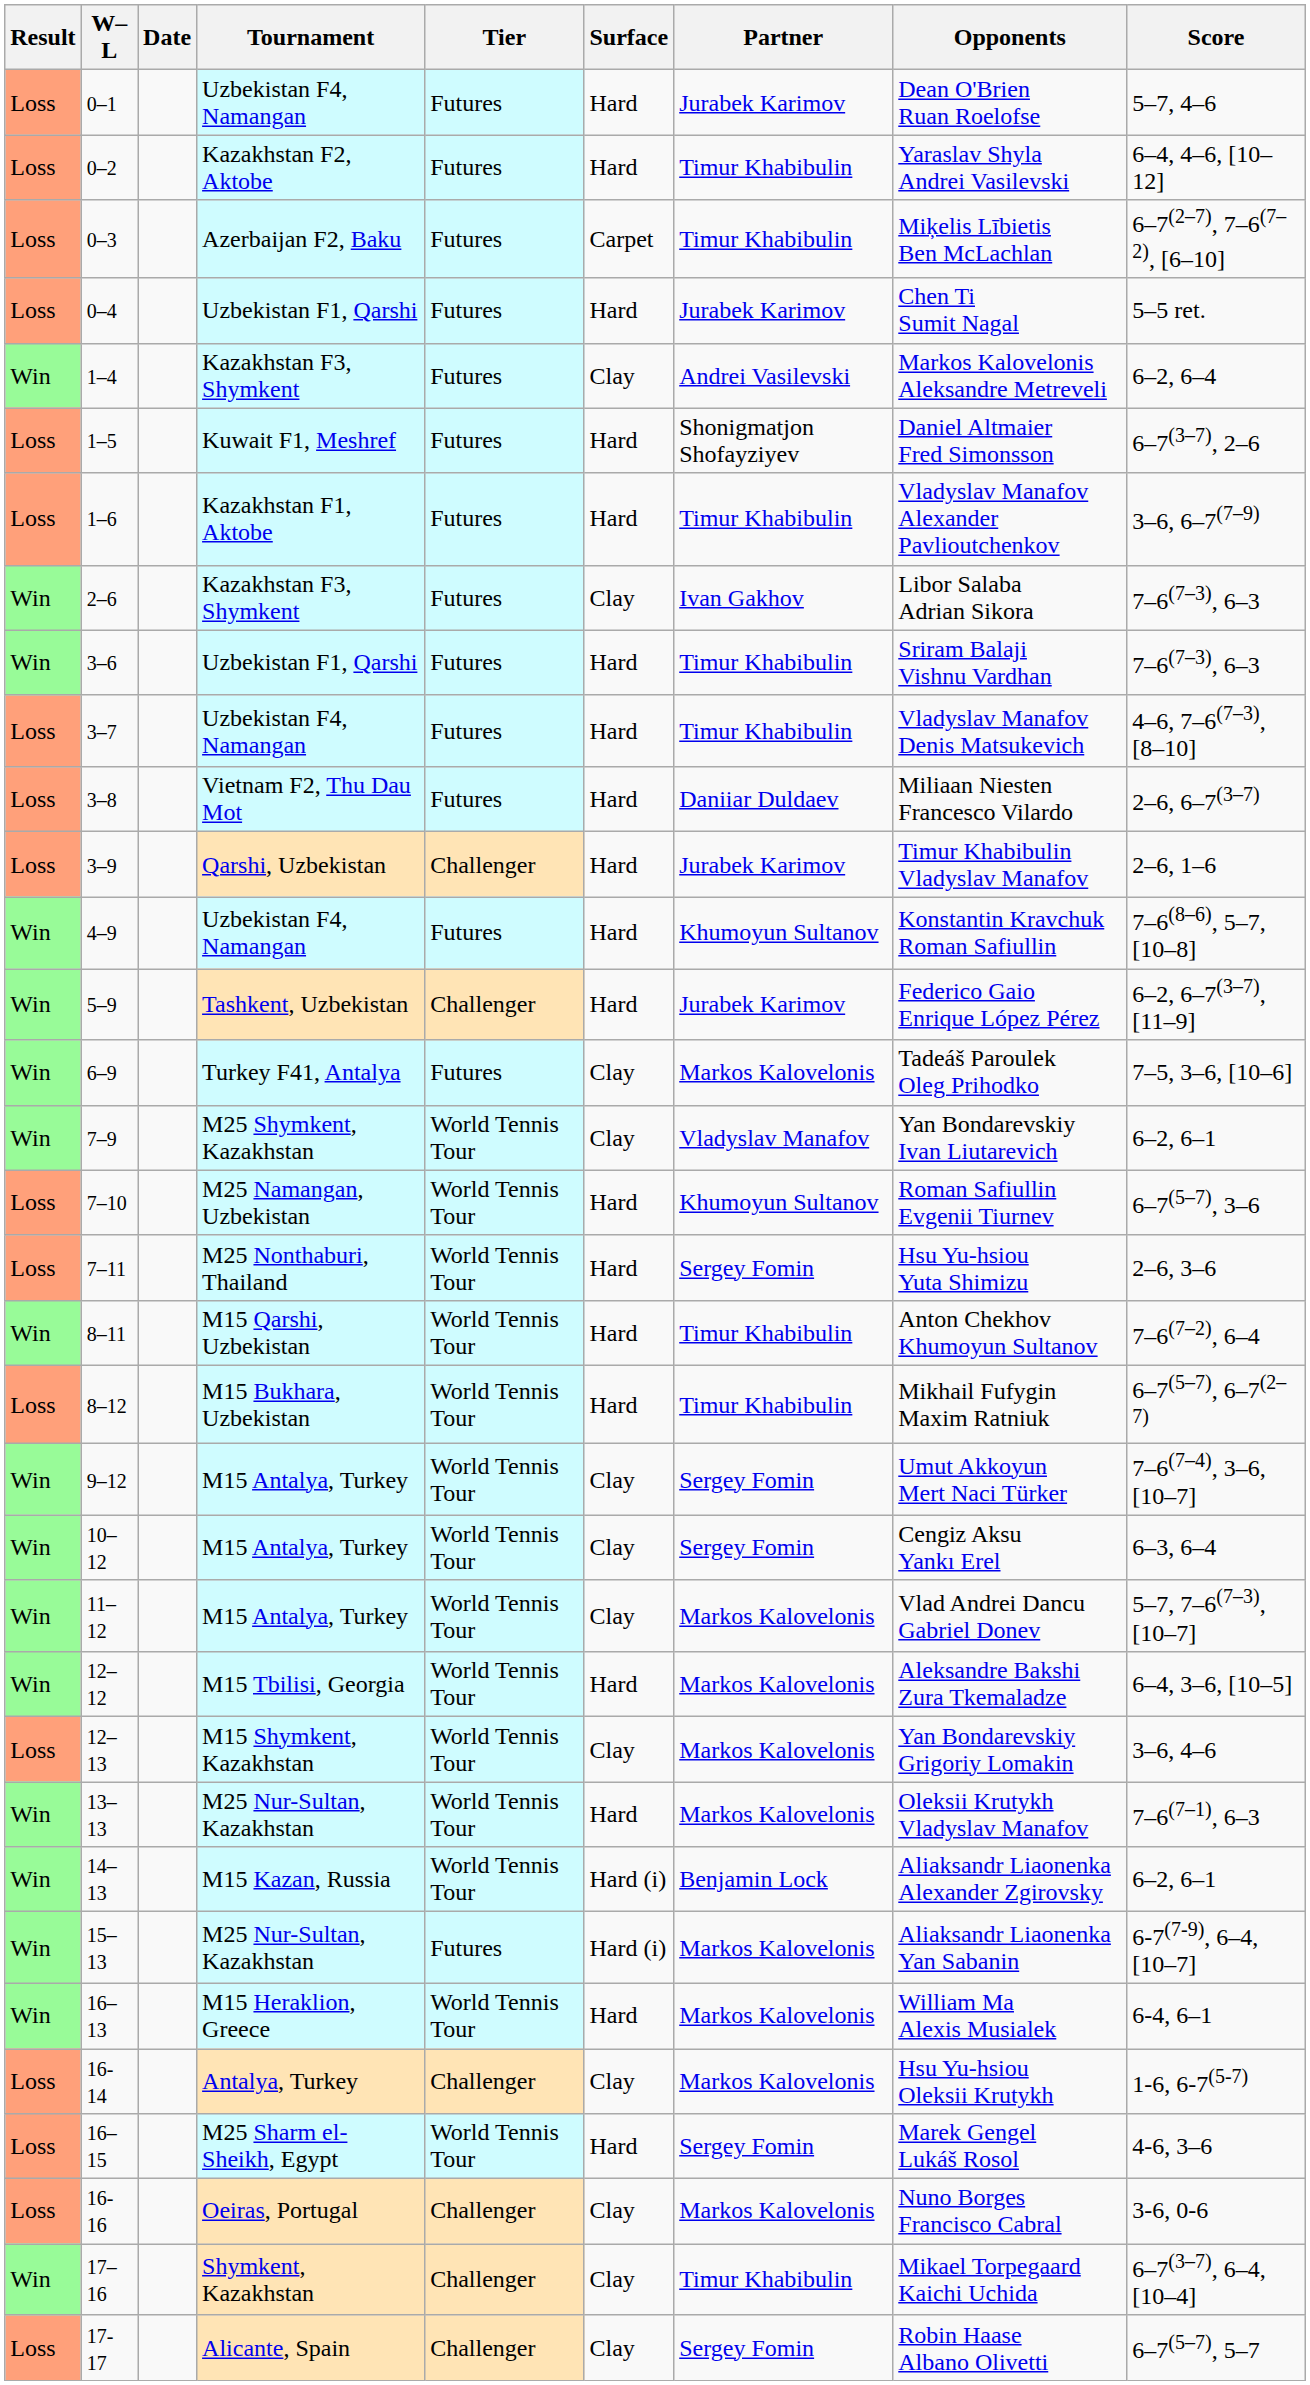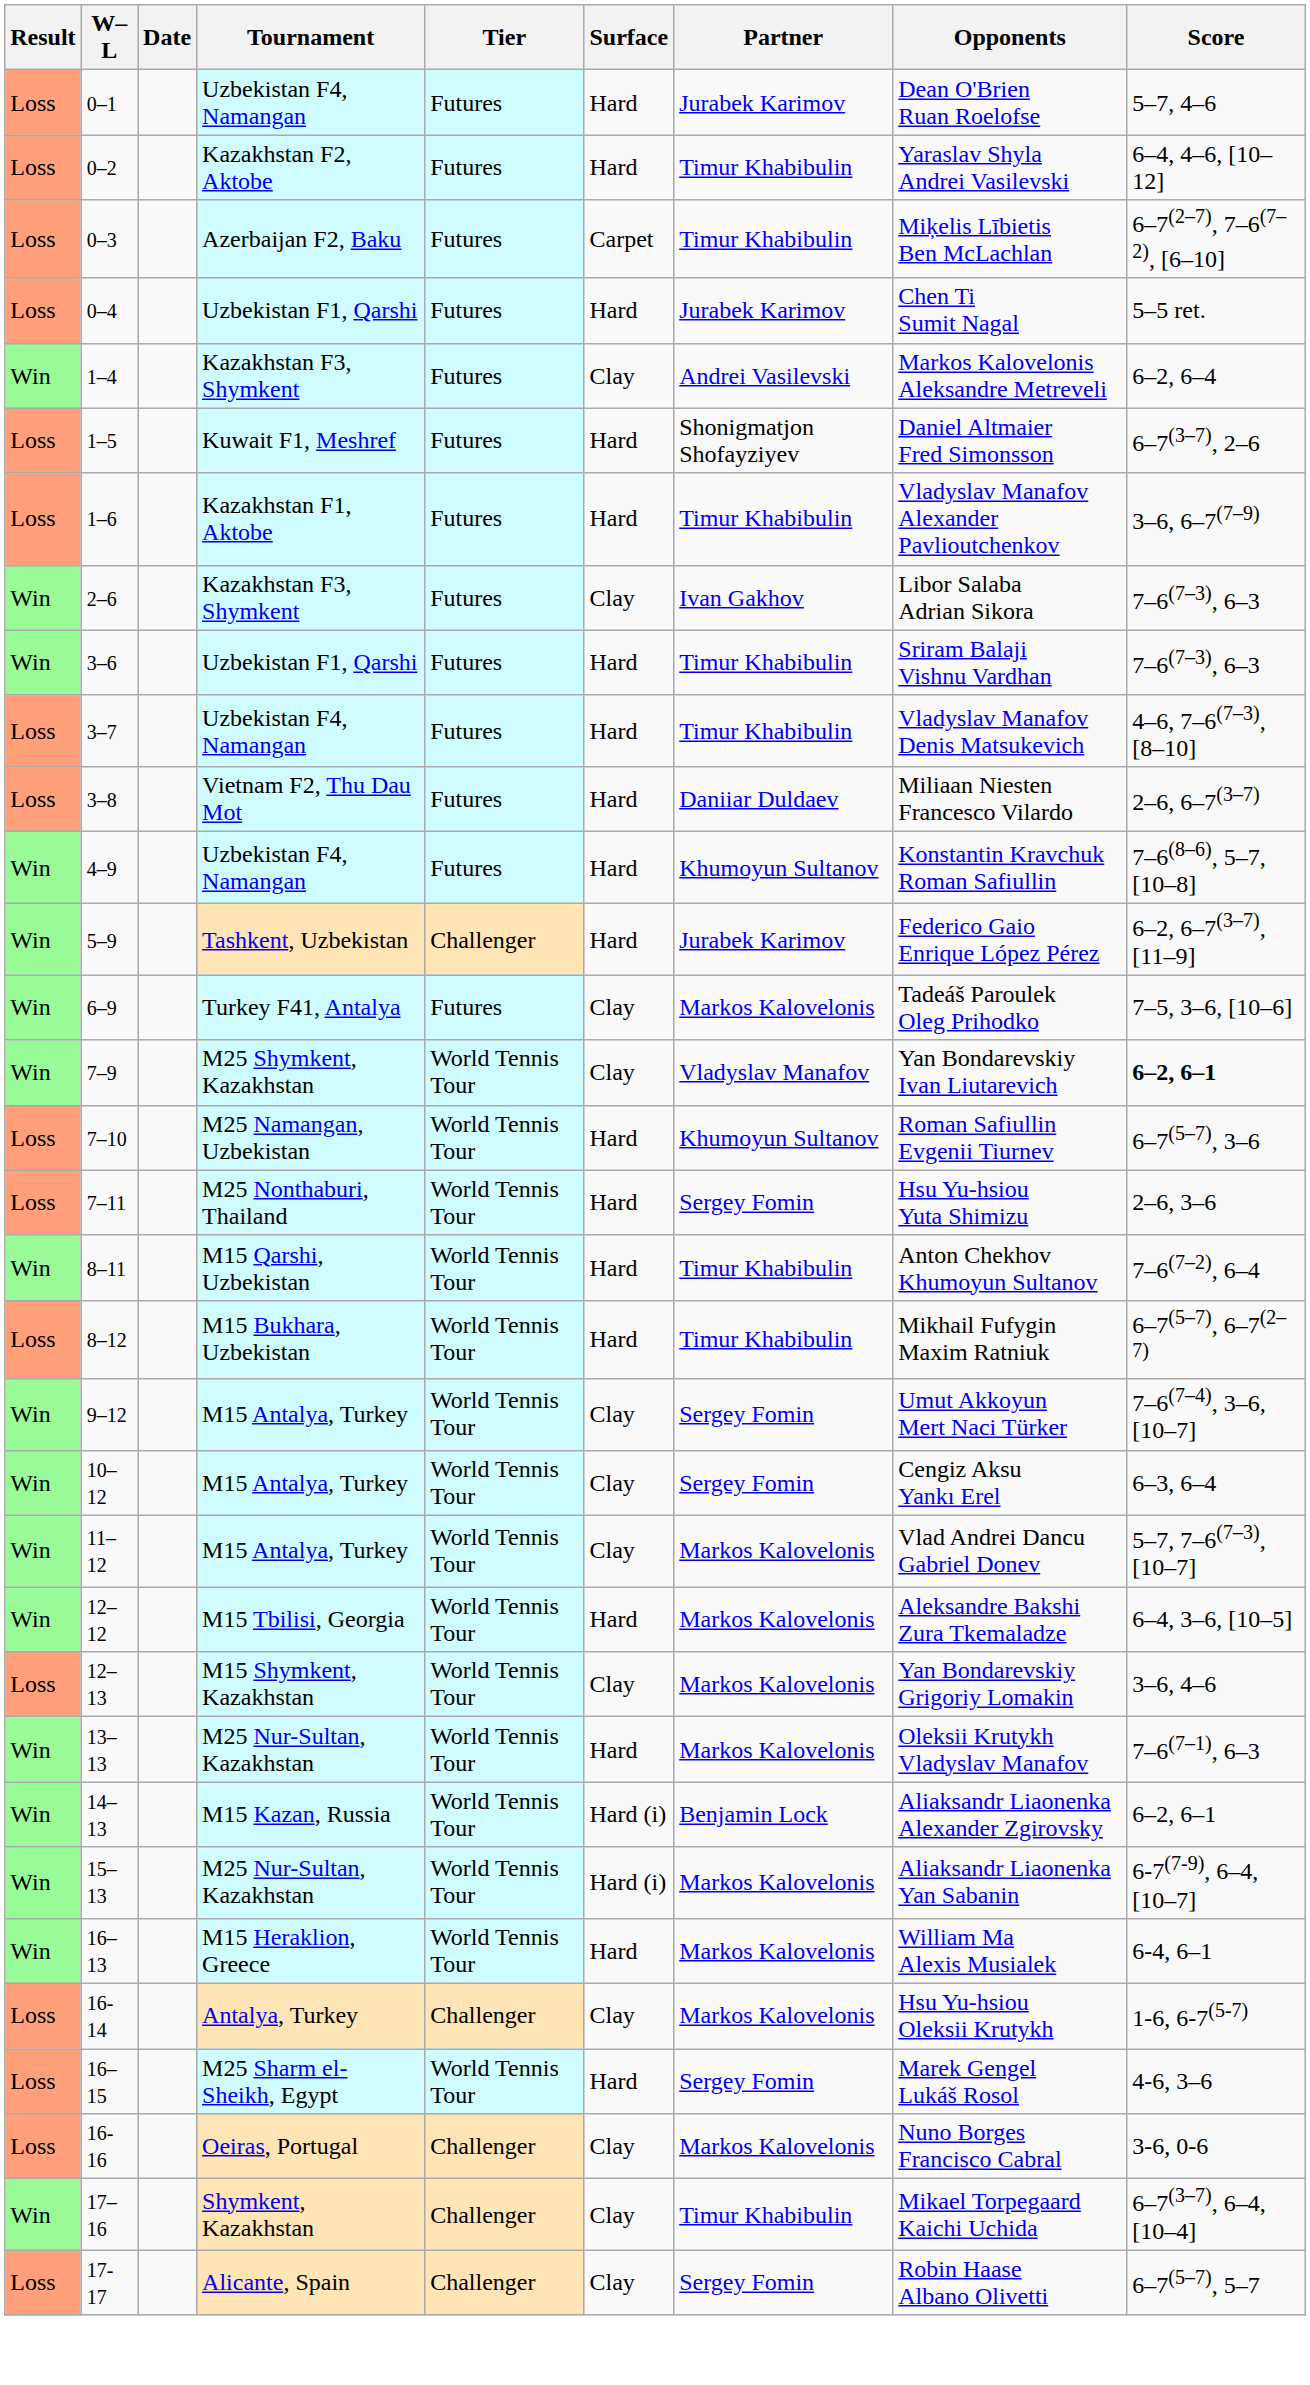- row: Loss | 3–9 | Qarshi, Uzbekistan | Challenger | Hard | Jurabek Karimov | Timur Khabibulin Vladyslav Manafov | 2–6, 1–6
7–9 | Score: normal -> bold
15–13 | Tier: Futures -> World Tennis Tour
